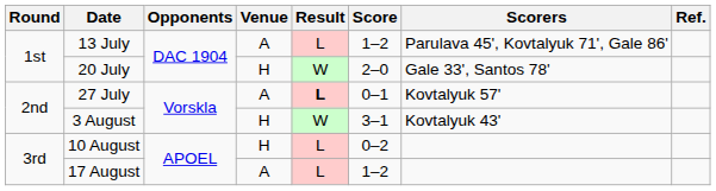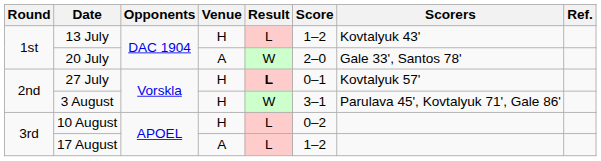13 July | Venue: A -> H
13 July | Scorers: Parulava 45', Kovtalyuk 71', Gale 86' -> Kovtalyuk 43'
20 July | Venue: H -> A
27 July | Venue: A -> H
3 August | Scorers: Kovtalyuk 43' -> Parulava 45', Kovtalyuk 71', Gale 86'
